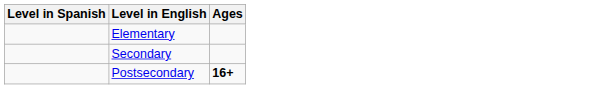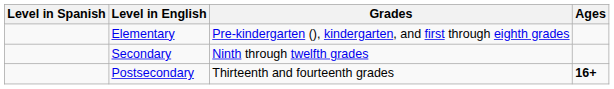+ column: Grades | Pre-kindergarten (), kindergarten, and first through eighth grades | Ninth through twelfth grades | Thirteenth and fourteenth grades
